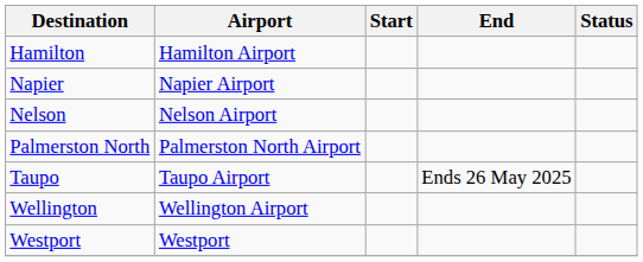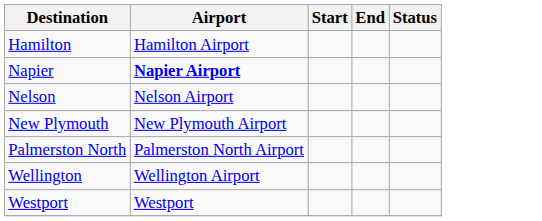Napier | Airport: normal -> bold
+ row: New Plymouth | New Plymouth Airport
- row: Taupo | Taupo Airport | Ends 26 May 2025
